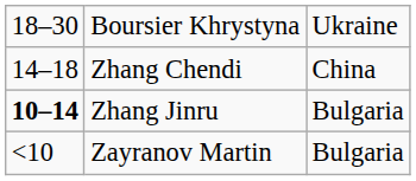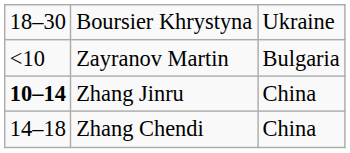rows swapped: Zhang Chendi <-> Zayranov Martin
Zhang Jinru | column 3: Bulgaria -> China
